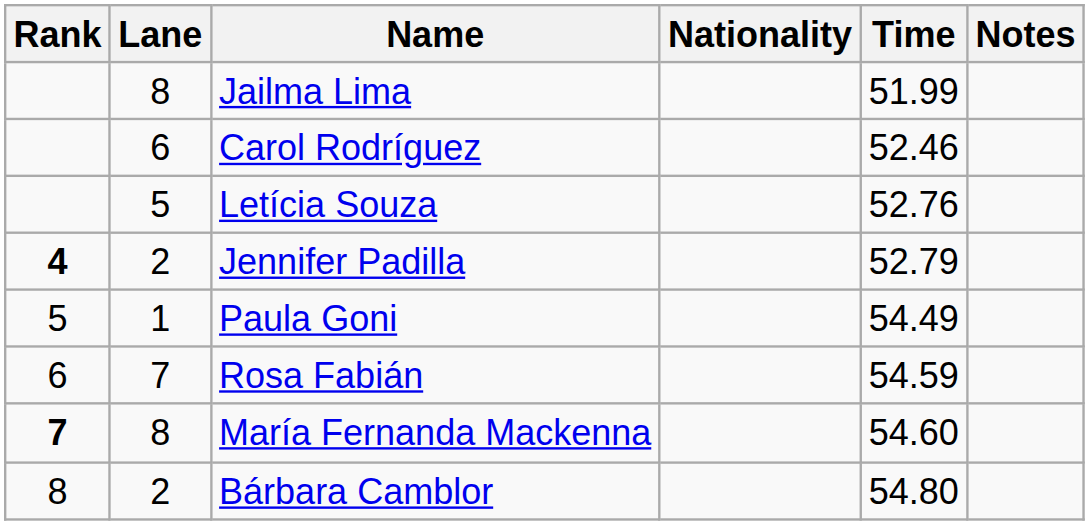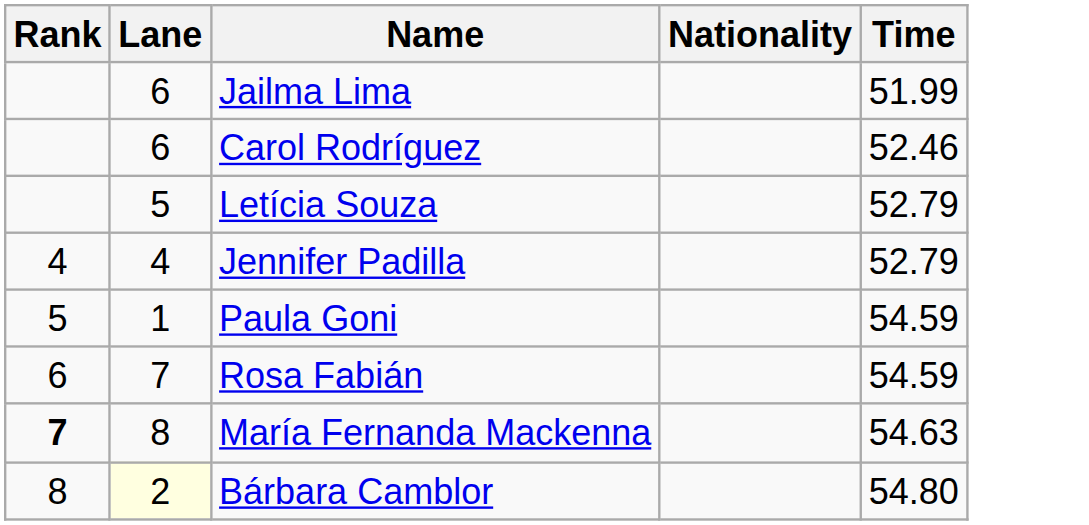- column: Notes
Jailma Lima | Lane: 8 -> 6
Letícia Souza | Time: 52.76 -> 52.79
Jennifer Padilla | Rank: bold -> normal
Jennifer Padilla | Lane: 2 -> 4
Paula Goni | Time: 54.49 -> 54.59
María Fernanda Mackenna | Time: 54.60 -> 54.63
Bárbara Camblor | Lane: no background -> lightyellow background
